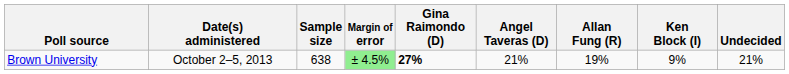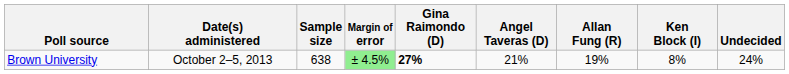Brown University | Ken Block (I): 9% -> 8%
Brown University | Undecided: 21% -> 24%
